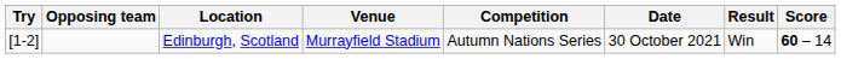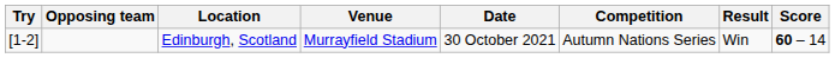columns swapped: Competition <-> Date
